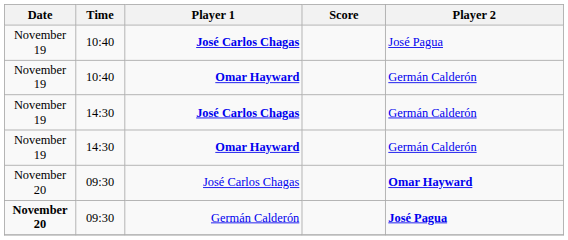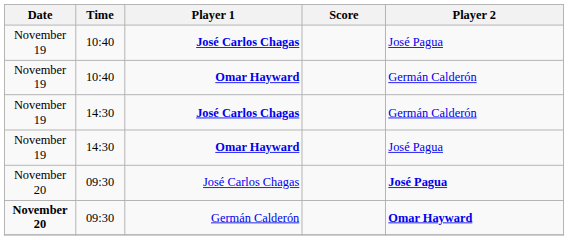14:30 / Omar Hayward | Player 2: Germán Calderón -> José Pagua
09:30 / José Carlos Chagas | Player 2: Omar Hayward -> José Pagua
09:30 / Germán Calderón | Player 2: José Pagua -> Omar Hayward
